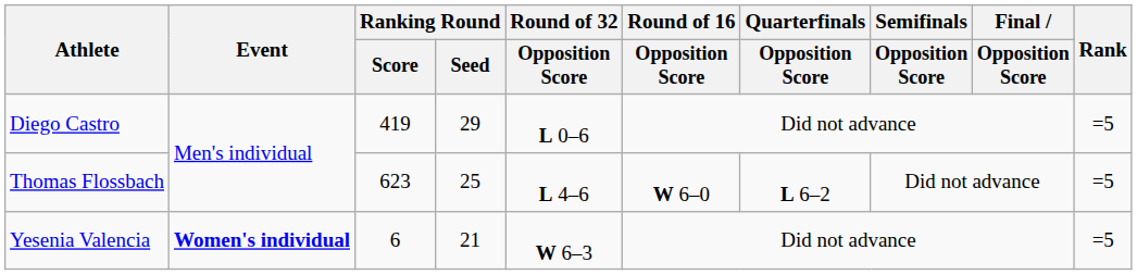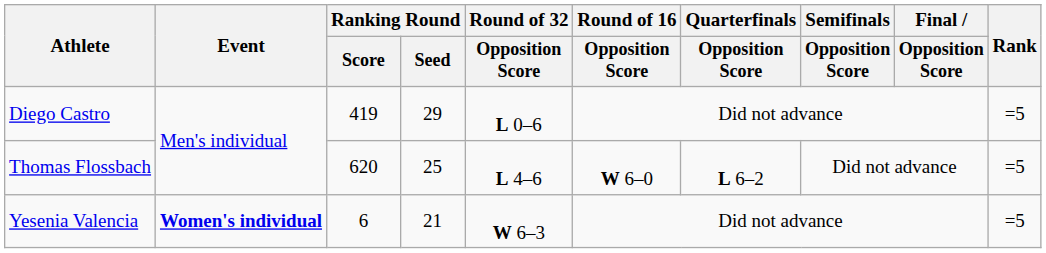Thomas Flossbach | Ranking Round / Score: 623 -> 620
